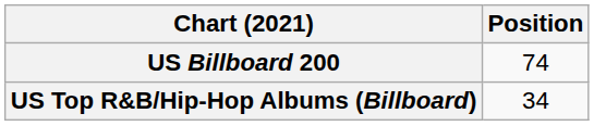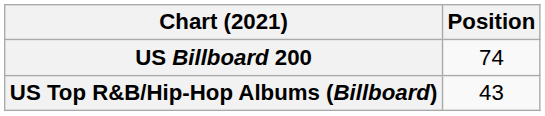US Top R&B/Hip-Hop Albums (Billboard) | Position: 34 -> 43
